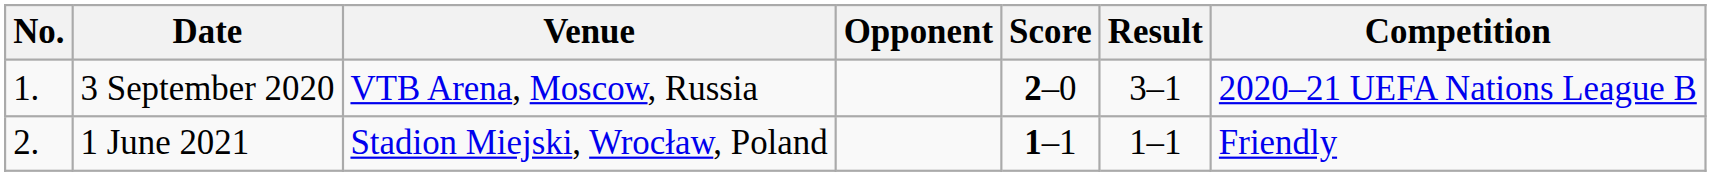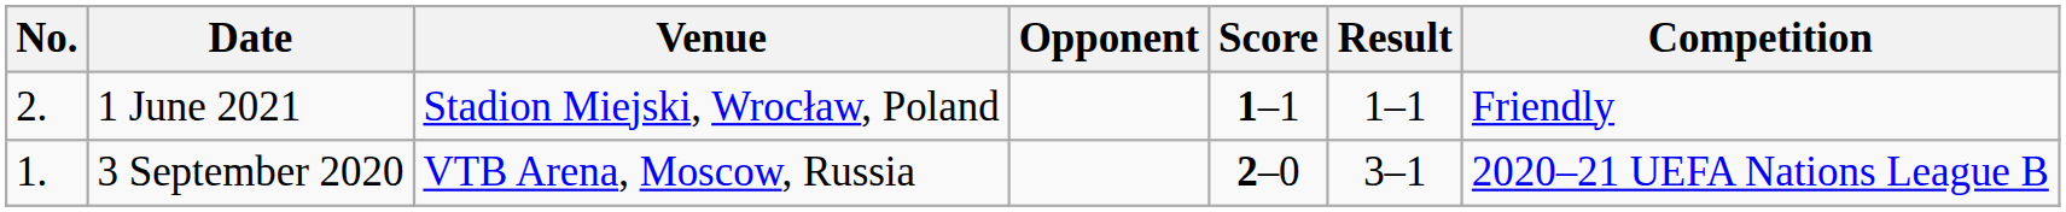rows swapped: 3 September 2020 <-> 1 June 2021
